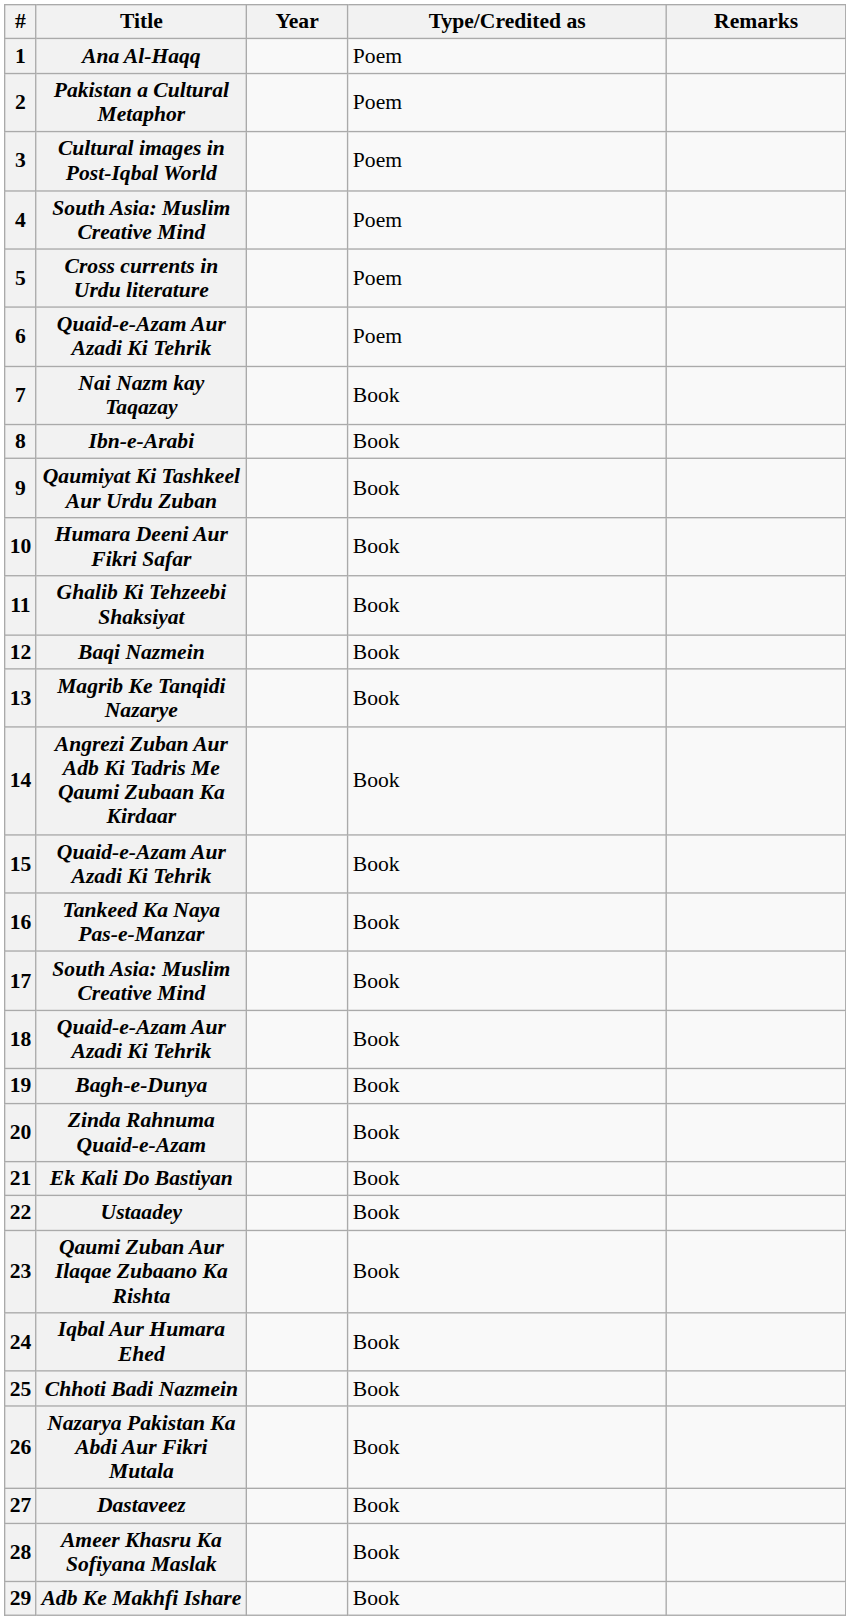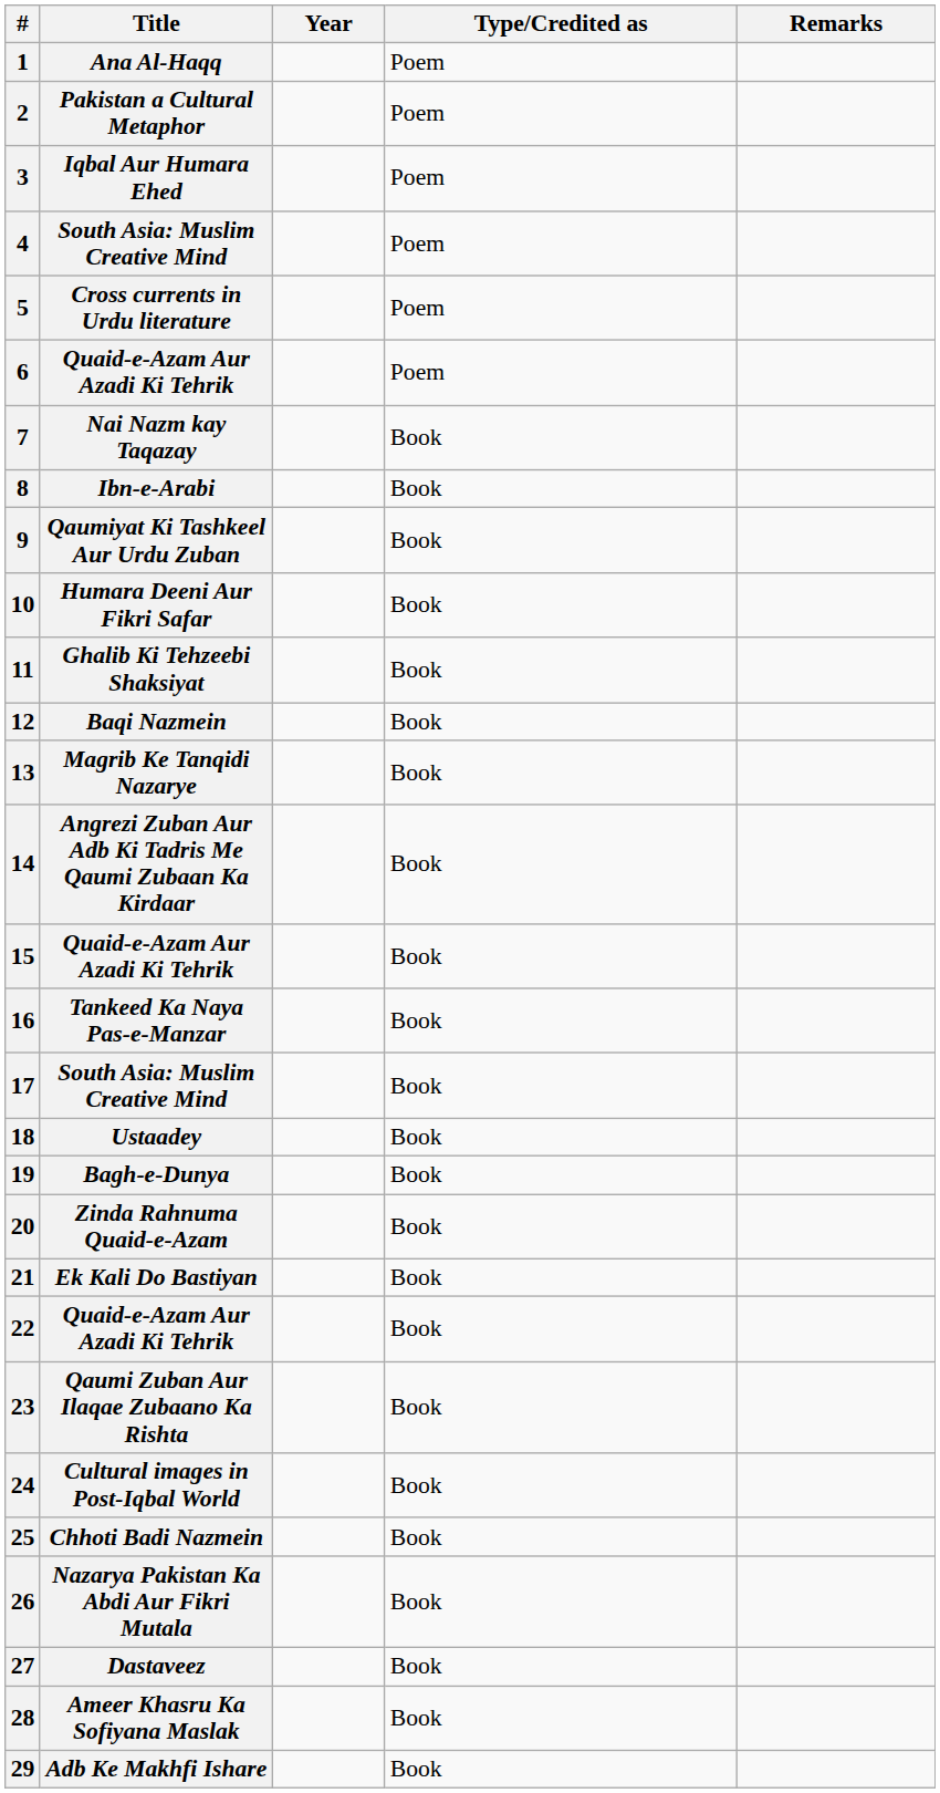3 | Title: Cultural images in Post-Iqbal World -> Iqbal Aur Humara Ehed
18 | Title: Quaid-e-Azam Aur Azadi Ki Tehrik -> Ustaadey
22 | Title: Ustaadey -> Quaid-e-Azam Aur Azadi Ki Tehrik
24 | Title: Iqbal Aur Humara Ehed -> Cultural images in Post-Iqbal World
